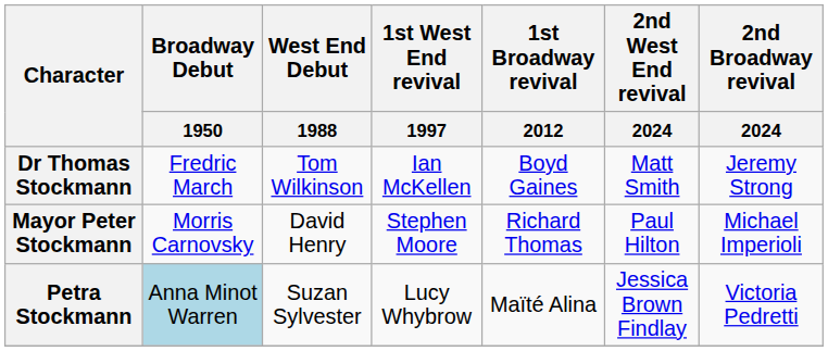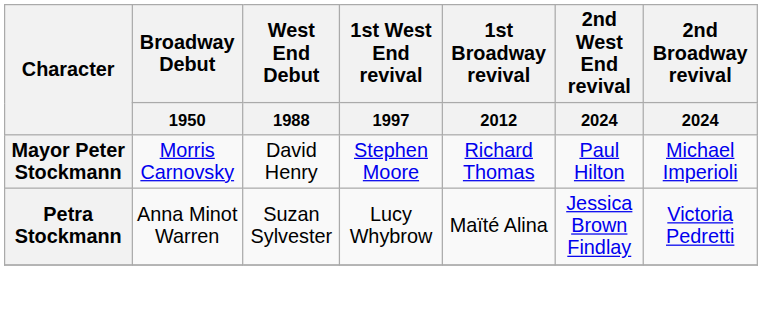- row: Dr Thomas Stockmann | Fredric March | Tom Wilkinson | Ian McKellen | Boyd Gaines | Matt Smith | Jeremy Strong
Petra Stockmann | Broadway Debut / 1950: lightblue background -> no background
